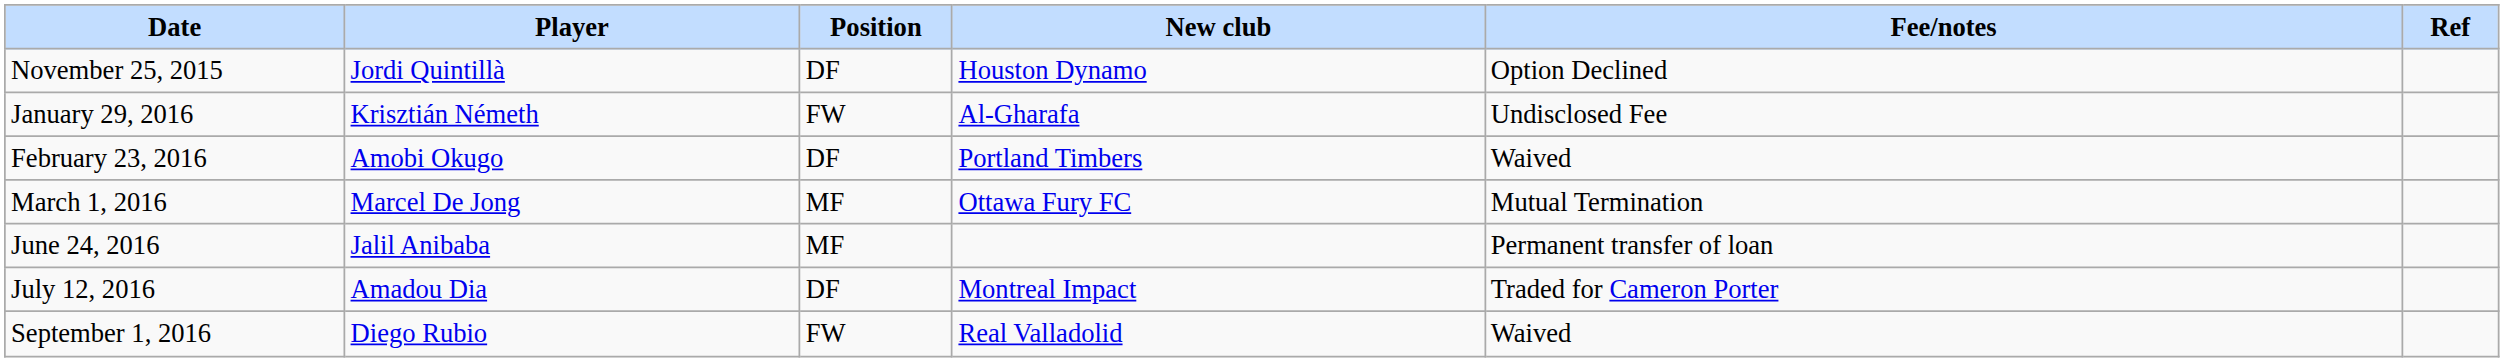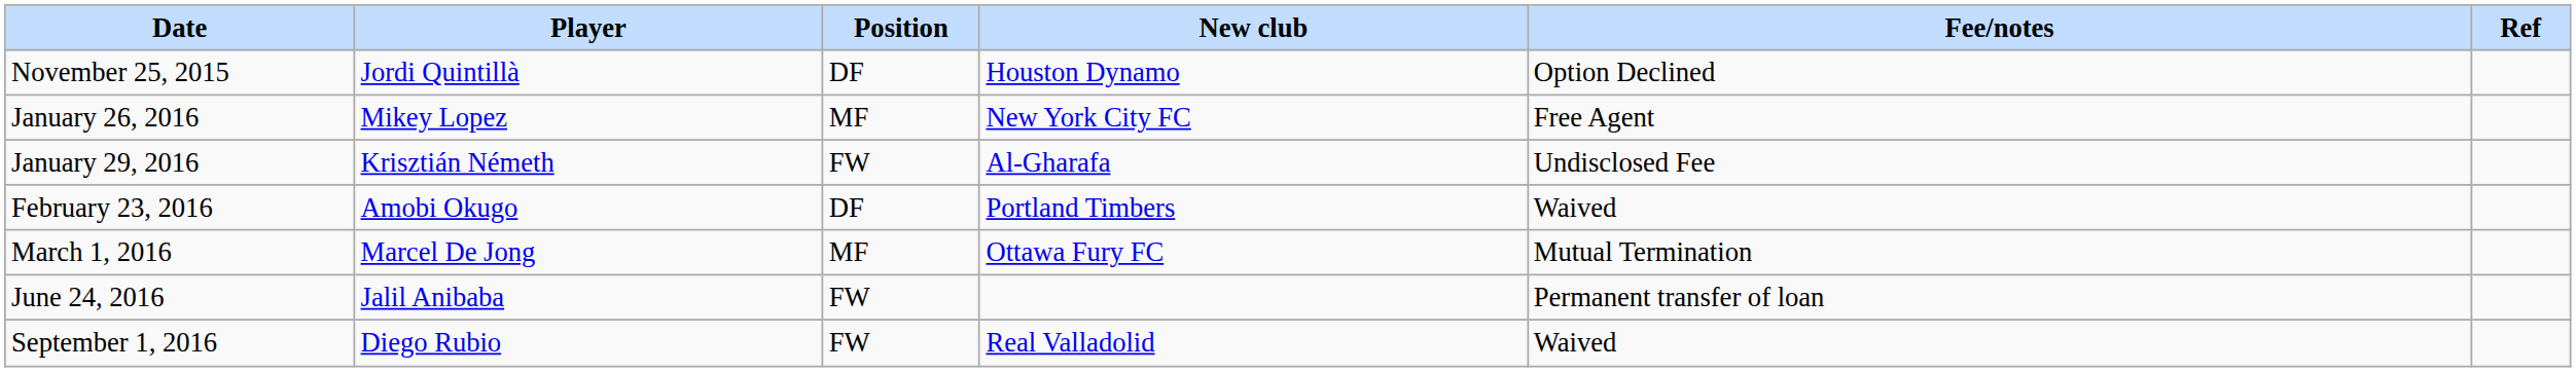+ row: January 26, 2016 | Mikey Lopez | MF | New York City FC | Free Agent
June 24, 2016 | Position: MF -> FW
- row: July 12, 2016 | Amadou Dia | DF | Montreal Impact | Traded for Cameron Porter
